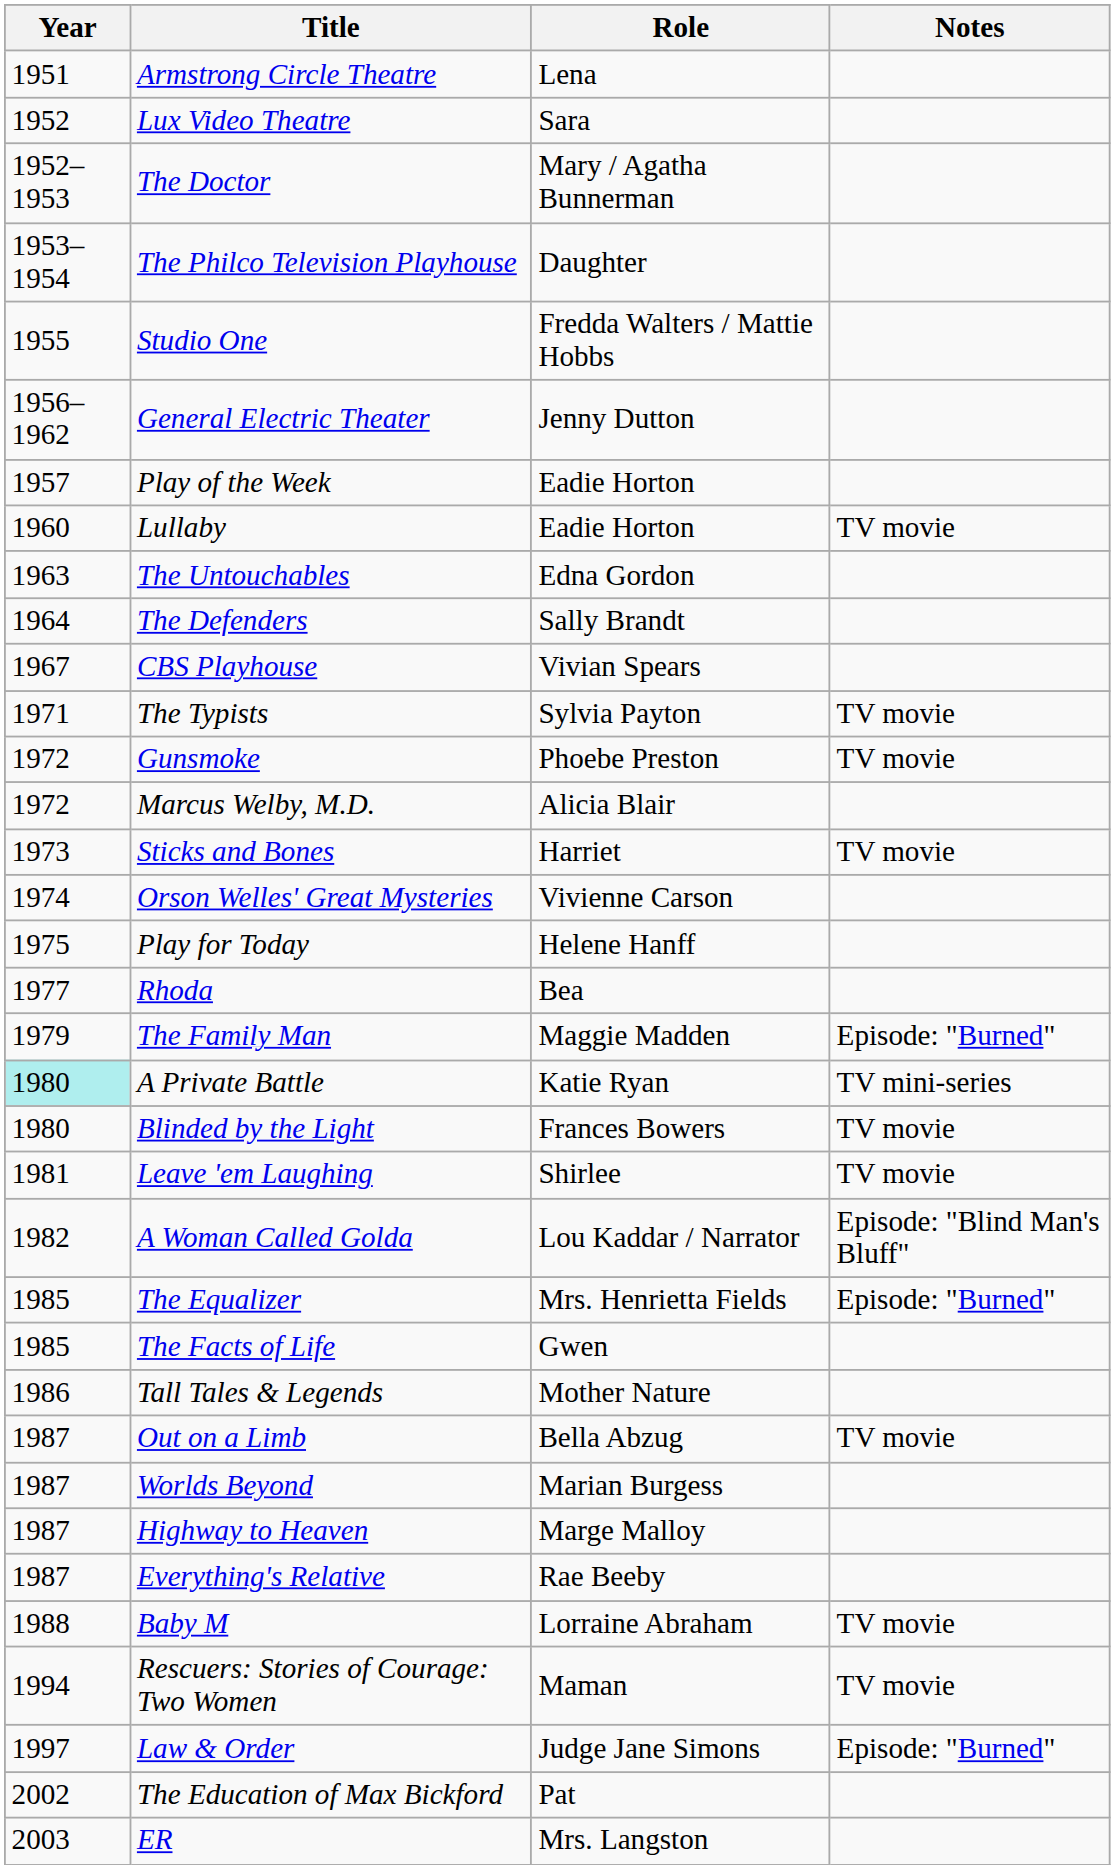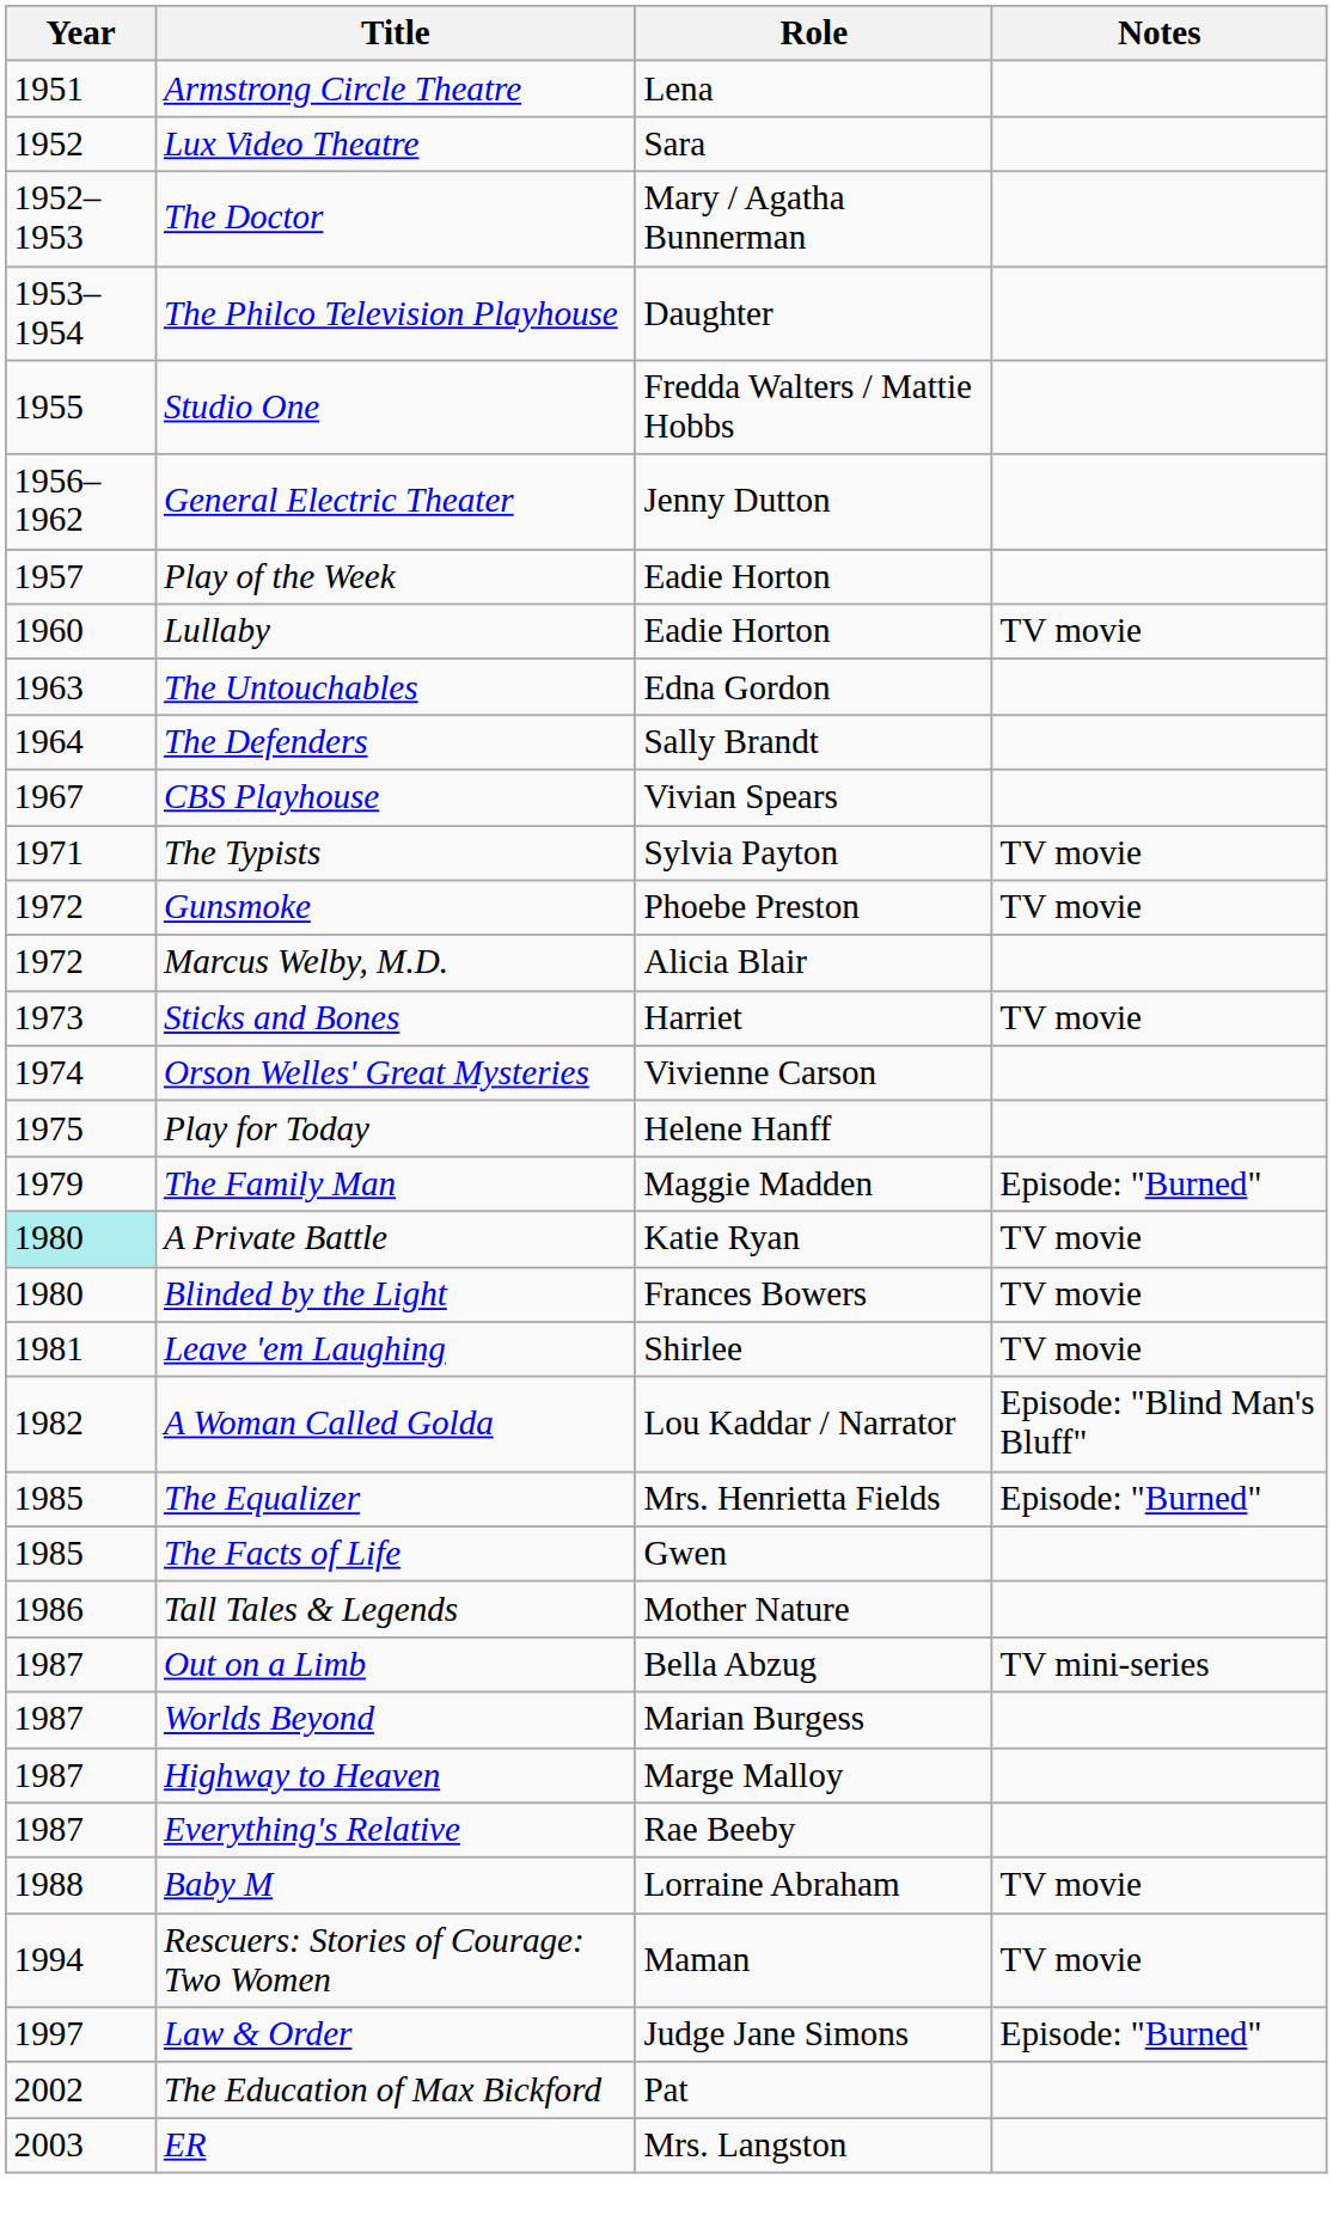- row: 1977 | Rhoda | Bea
A Private Battle | Notes: TV mini-series -> TV movie
Out on a Limb | Notes: TV movie -> TV mini-series
